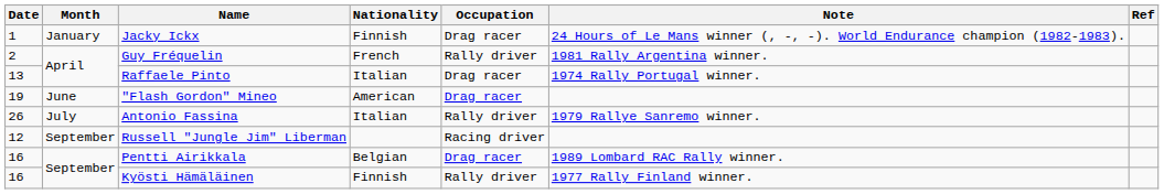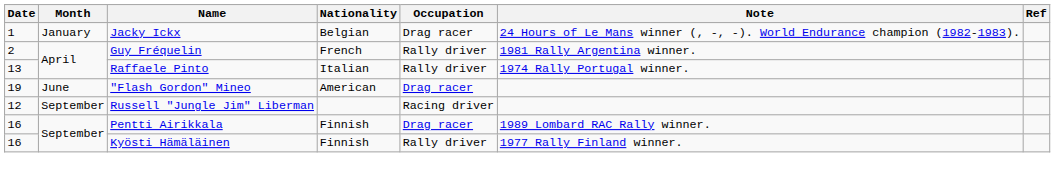Jacky Ickx | Nationality: Finnish -> Belgian
Raffaele Pinto | Occupation: Drag racer -> Rally driver
- row: 26 | July | Antonio Fassina | Italian | Rally driver | 1979 Rallye Sanremo winner.
Pentti Airikkala | Nationality: Belgian -> Finnish
